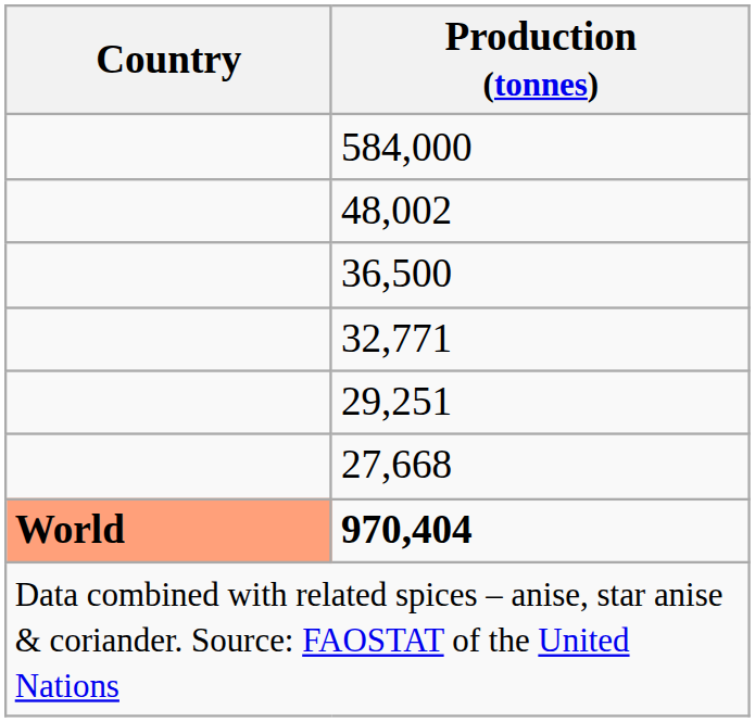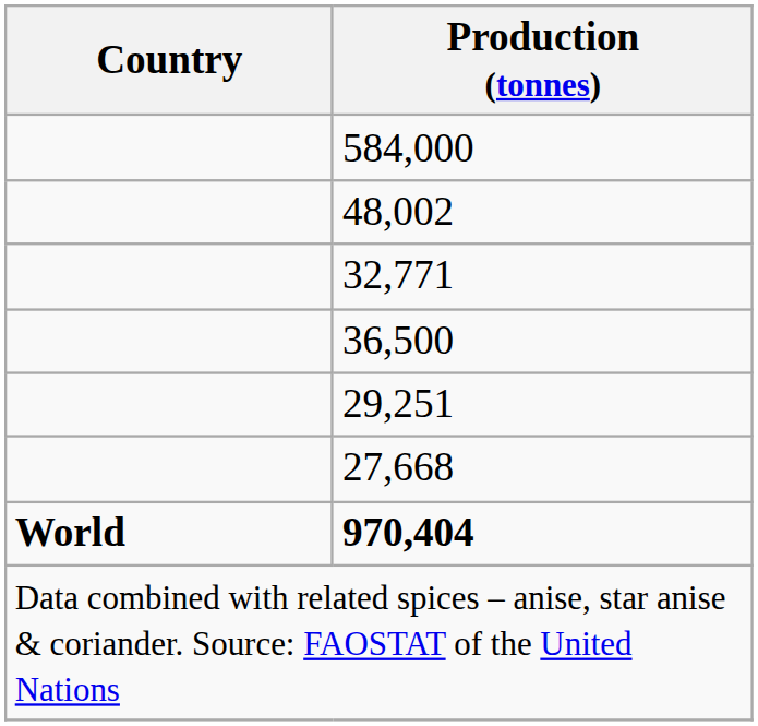rows swapped: 36,500 <-> 32,771
970,404 | Country: lightsalmon background -> no background
